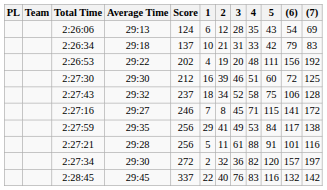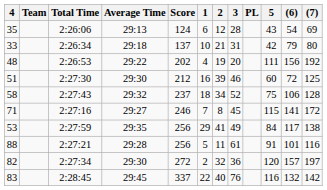columns swapped: PL <-> 4
2:26:34 | (7): 83 -> 80
